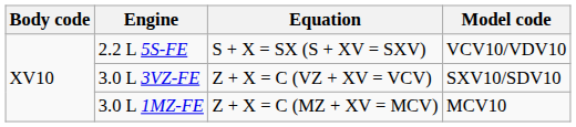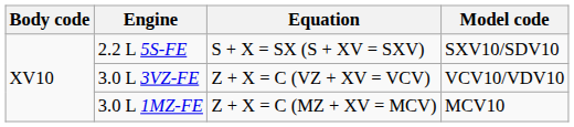2.2 L 5S-FE | Model code: VCV10/VDV10 -> SXV10/SDV10
3.0 L 3VZ-FE | Model code: SXV10/SDV10 -> VCV10/VDV10
